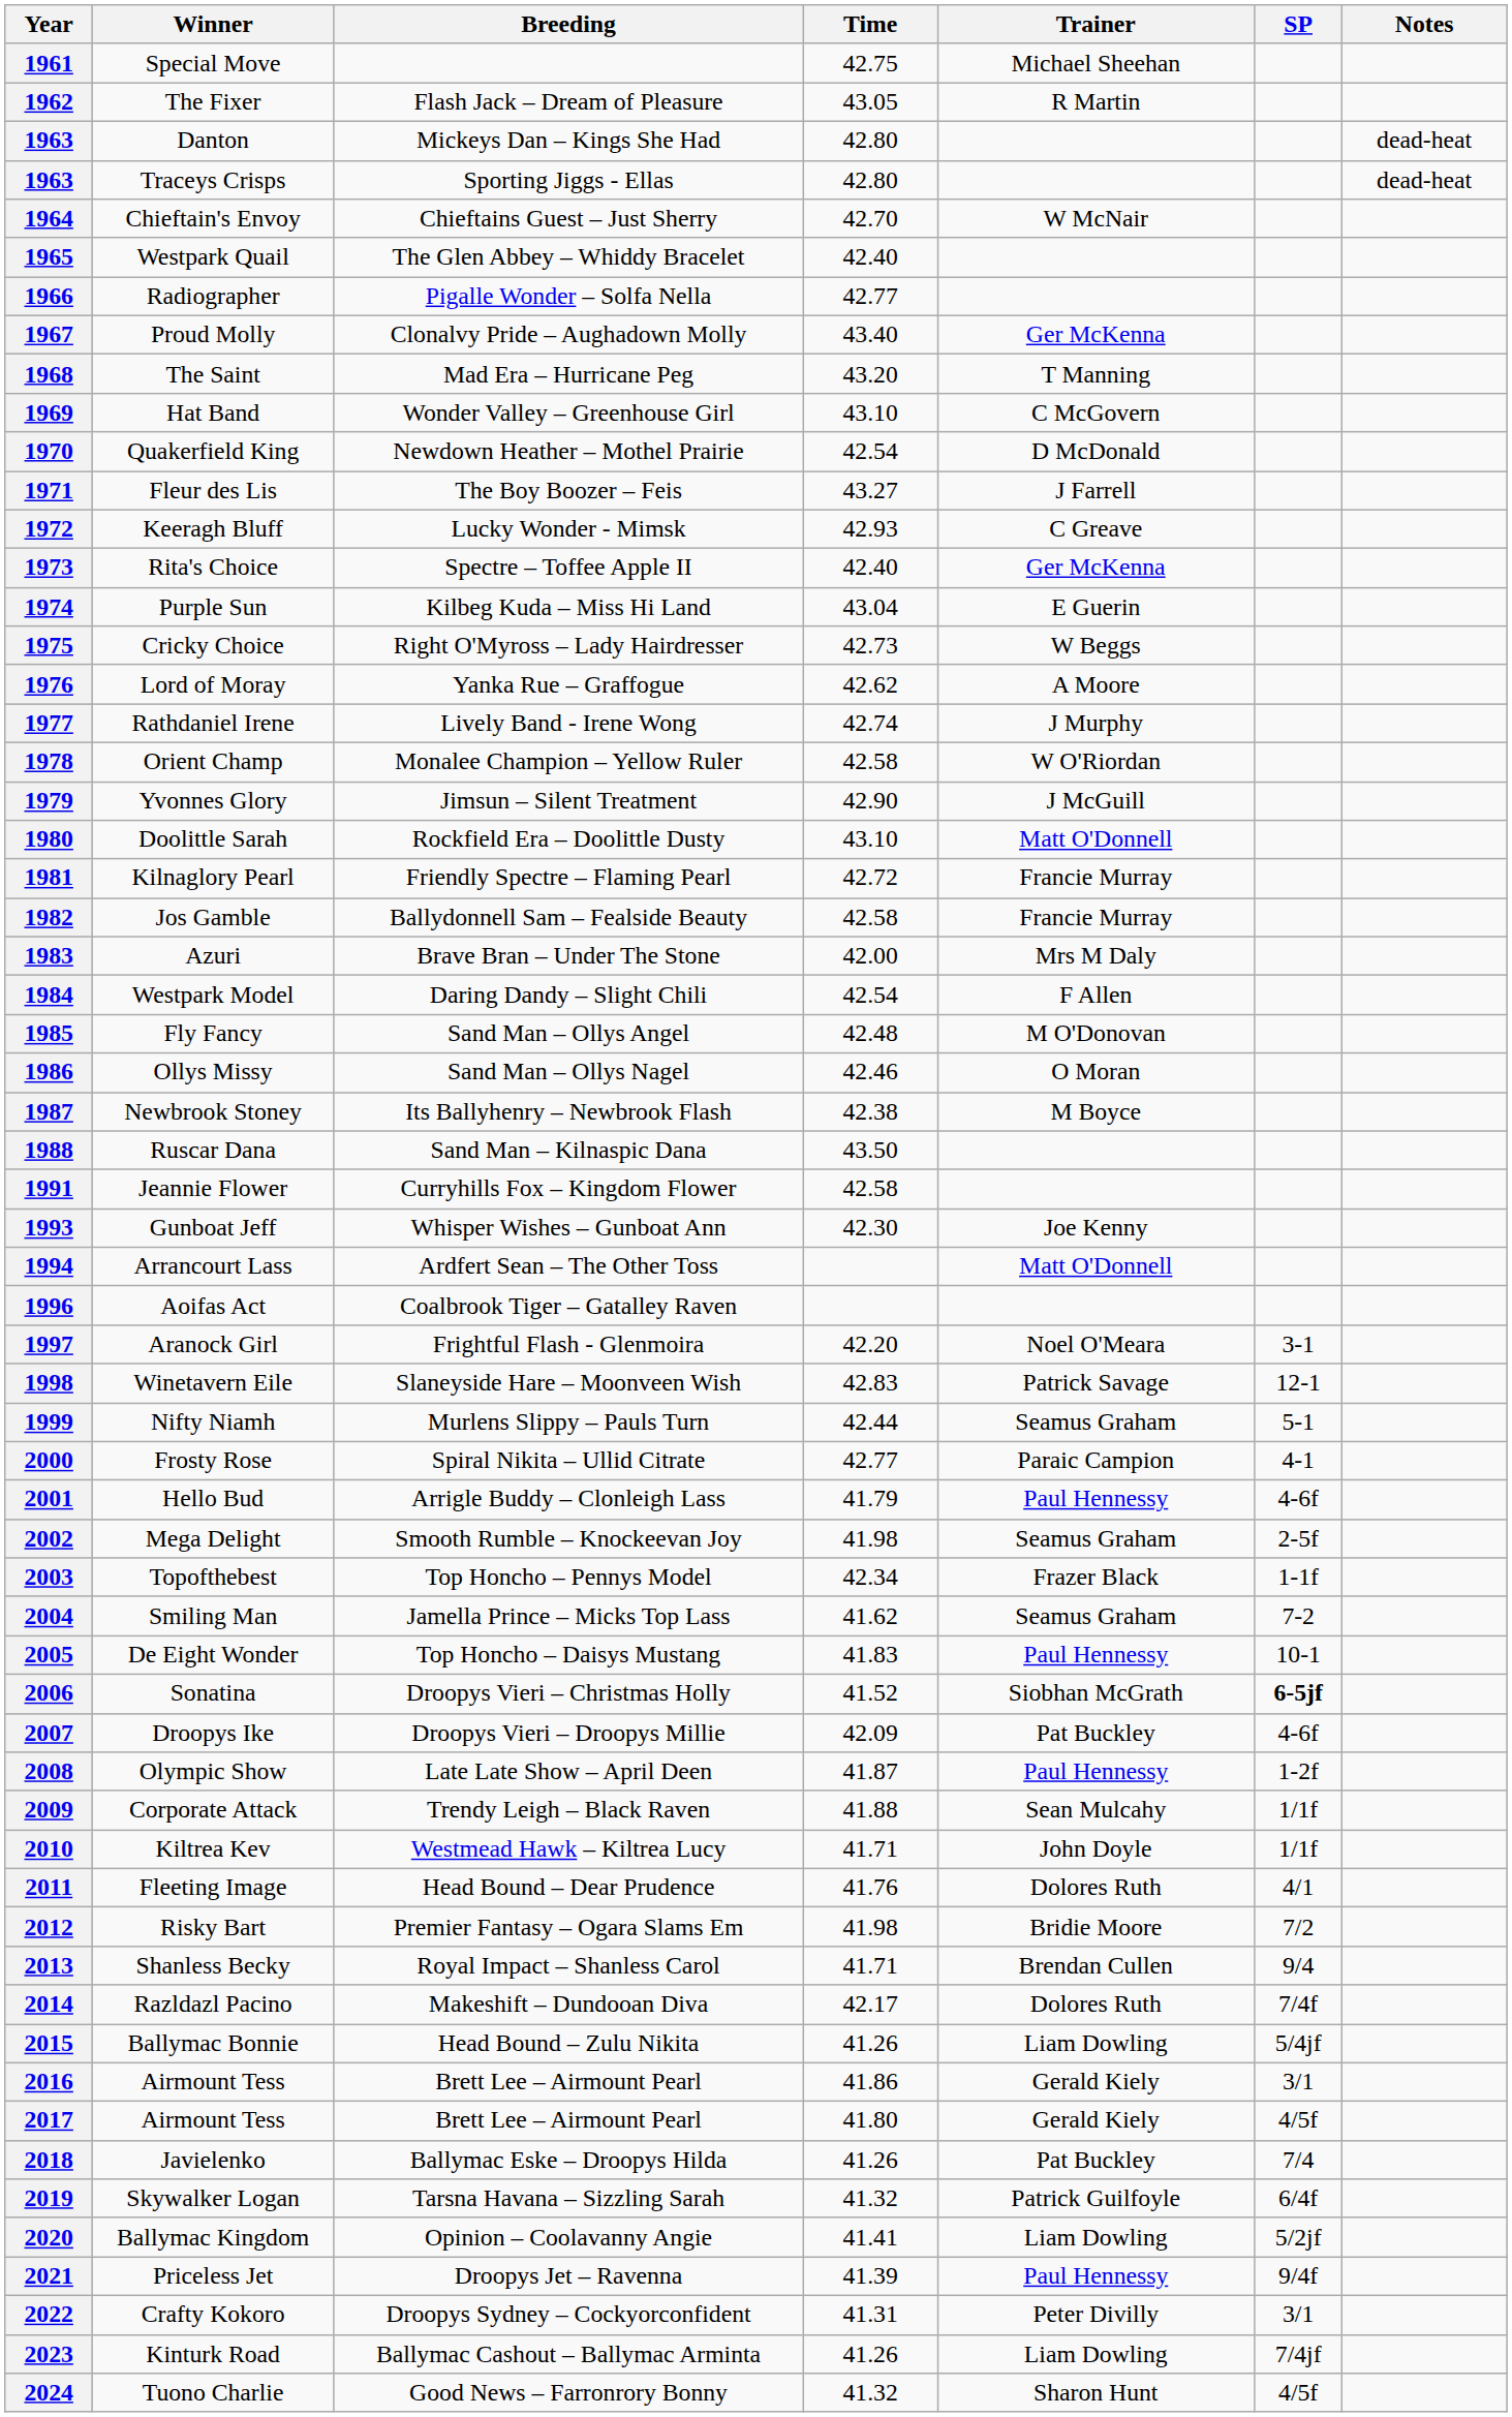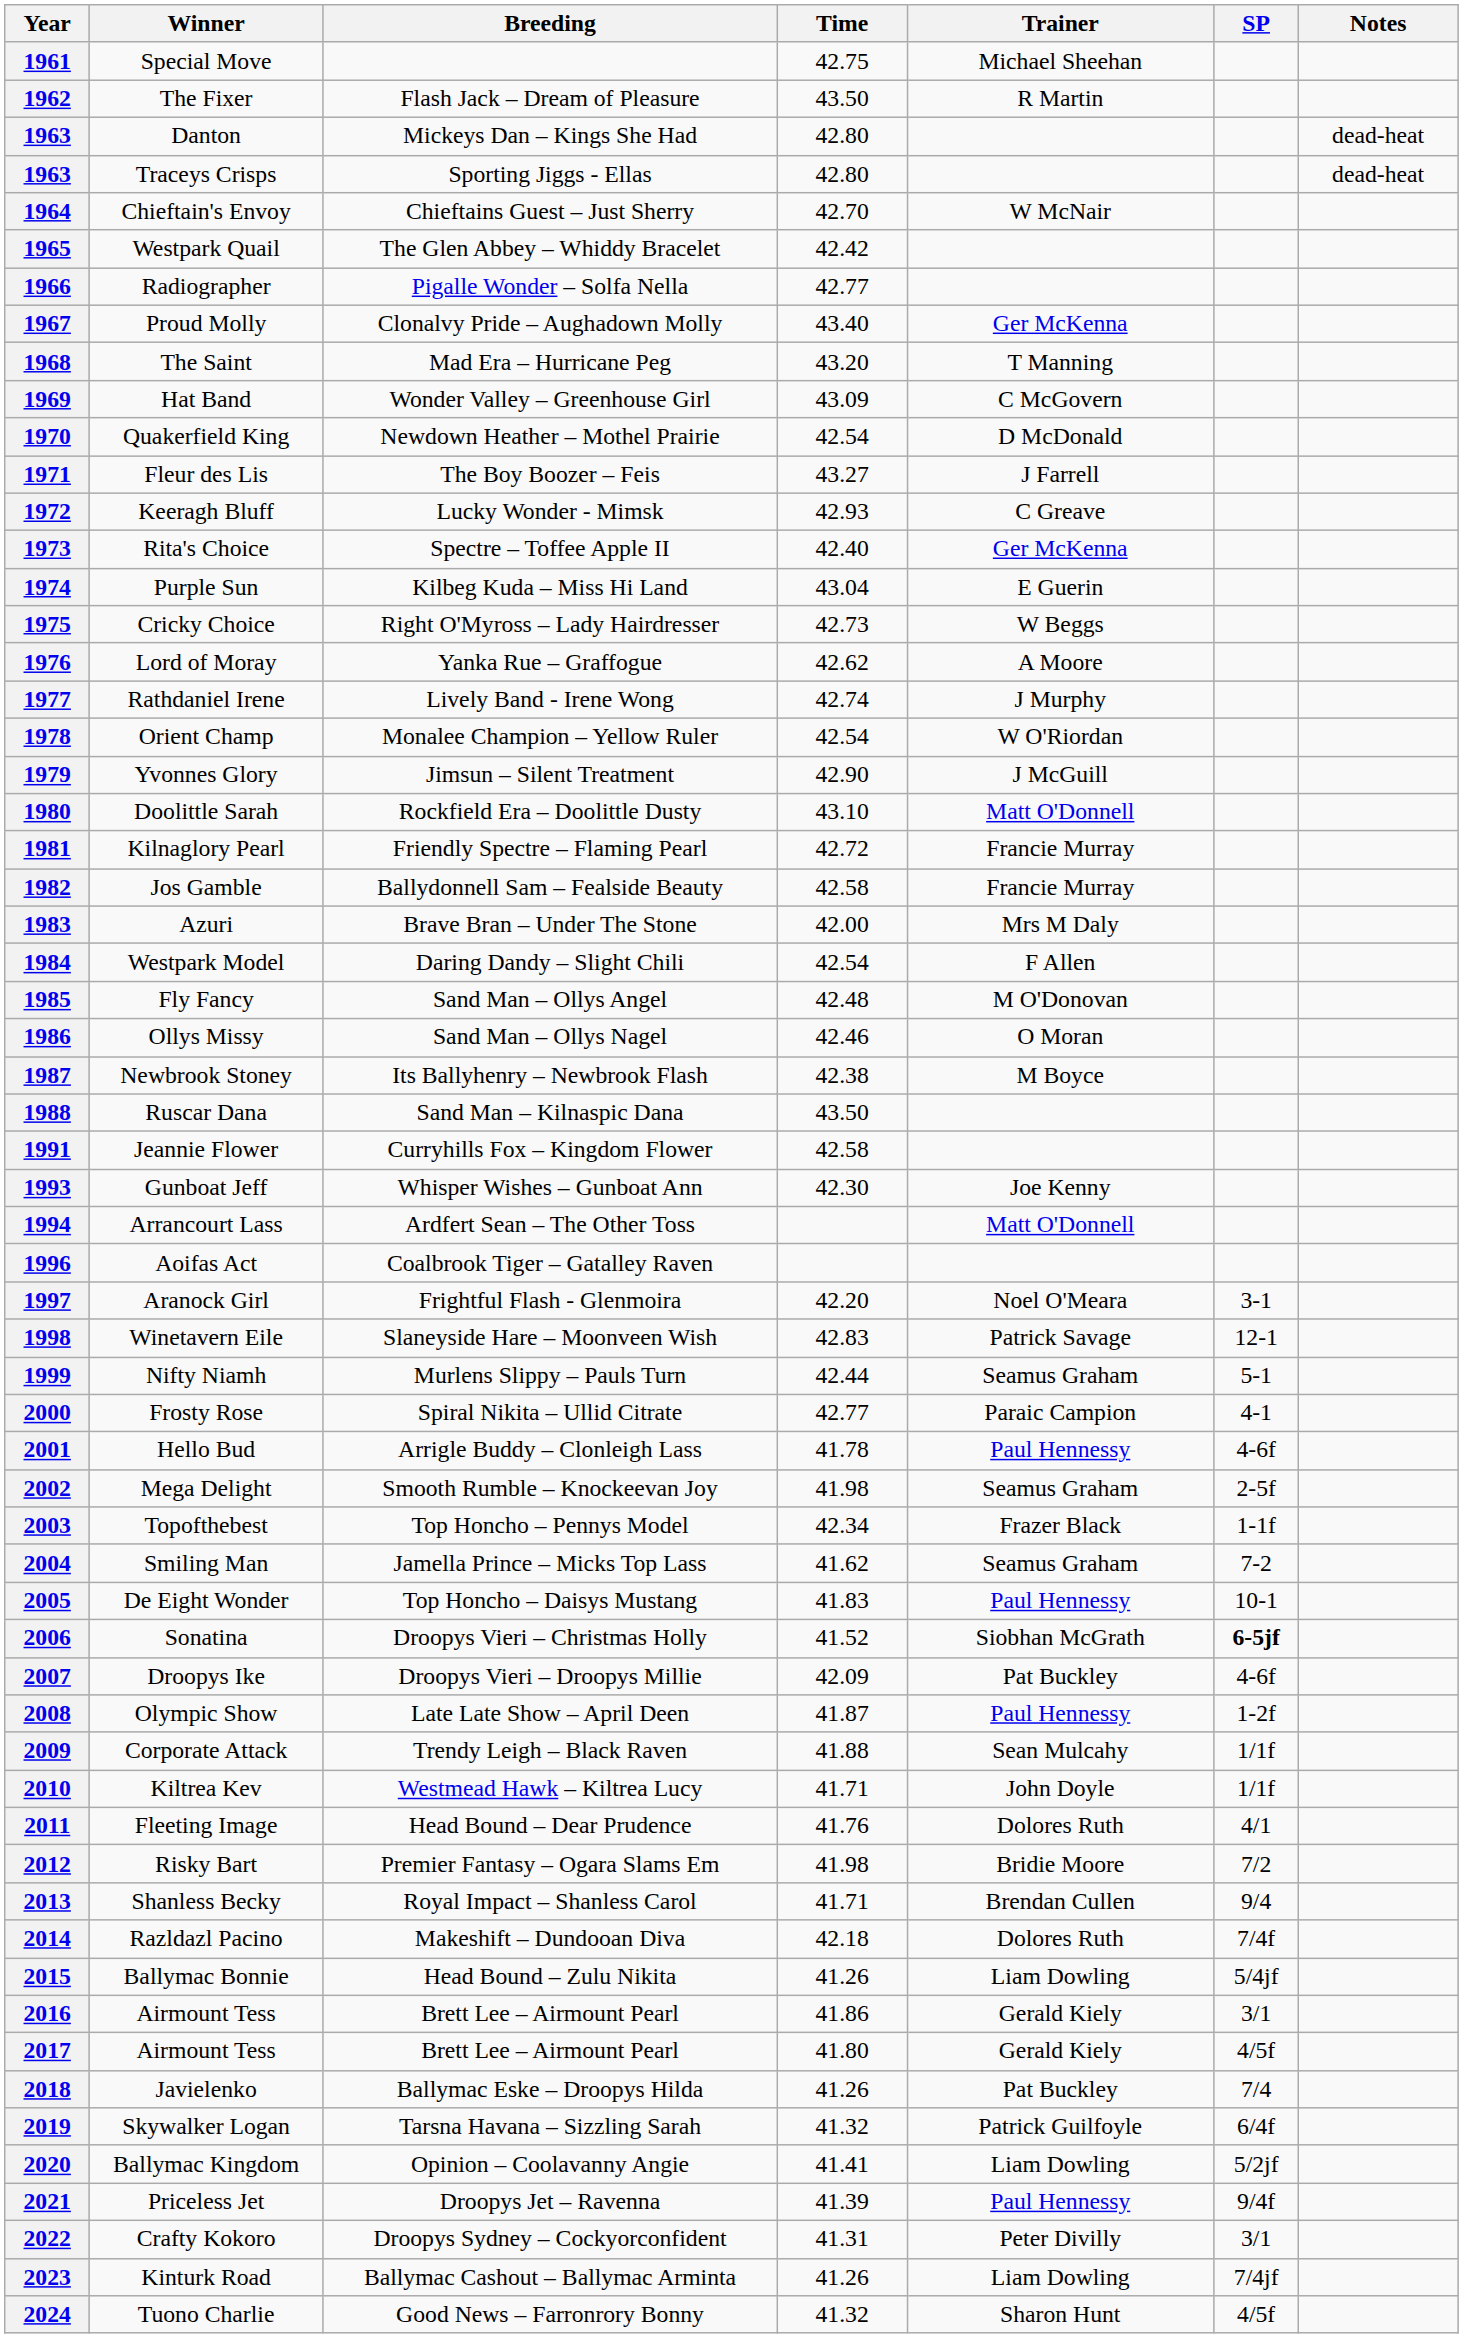1962 | Time: 43.05 -> 43.50
1965 | Time: 42.40 -> 42.42
1969 | Time: 43.10 -> 43.09
1978 | Time: 42.58 -> 42.54
2001 | Time: 41.79 -> 41.78
2014 | Time: 42.17 -> 42.18
